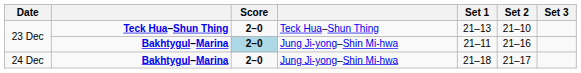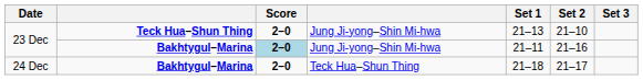23 Dec / Teck Hua–Shun Thing | column 4: Teck Hua–Shun Thing -> Jung Ji-yong–Shin Mi-hwa
24 Dec | column 4: Jung Ji-yong–Shin Mi-hwa -> Teck Hua–Shun Thing
